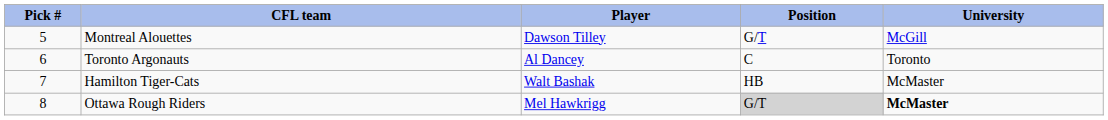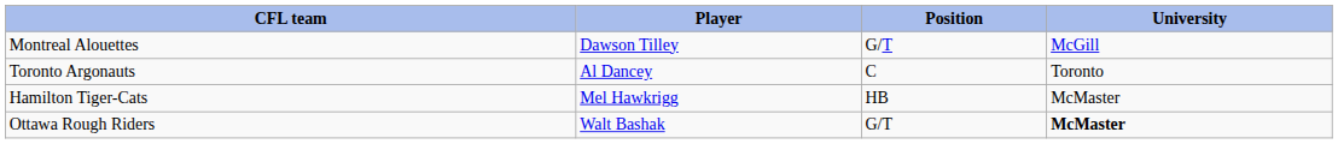- column: Pick # | 5 | 6 | 7 | 8
Hamilton Tiger-Cats | Player: Walt Bashak -> Mel Hawkrigg
Ottawa Rough Riders | Player: Mel Hawkrigg -> Walt Bashak
Ottawa Rough Riders | Position: lightgrey background -> no background
